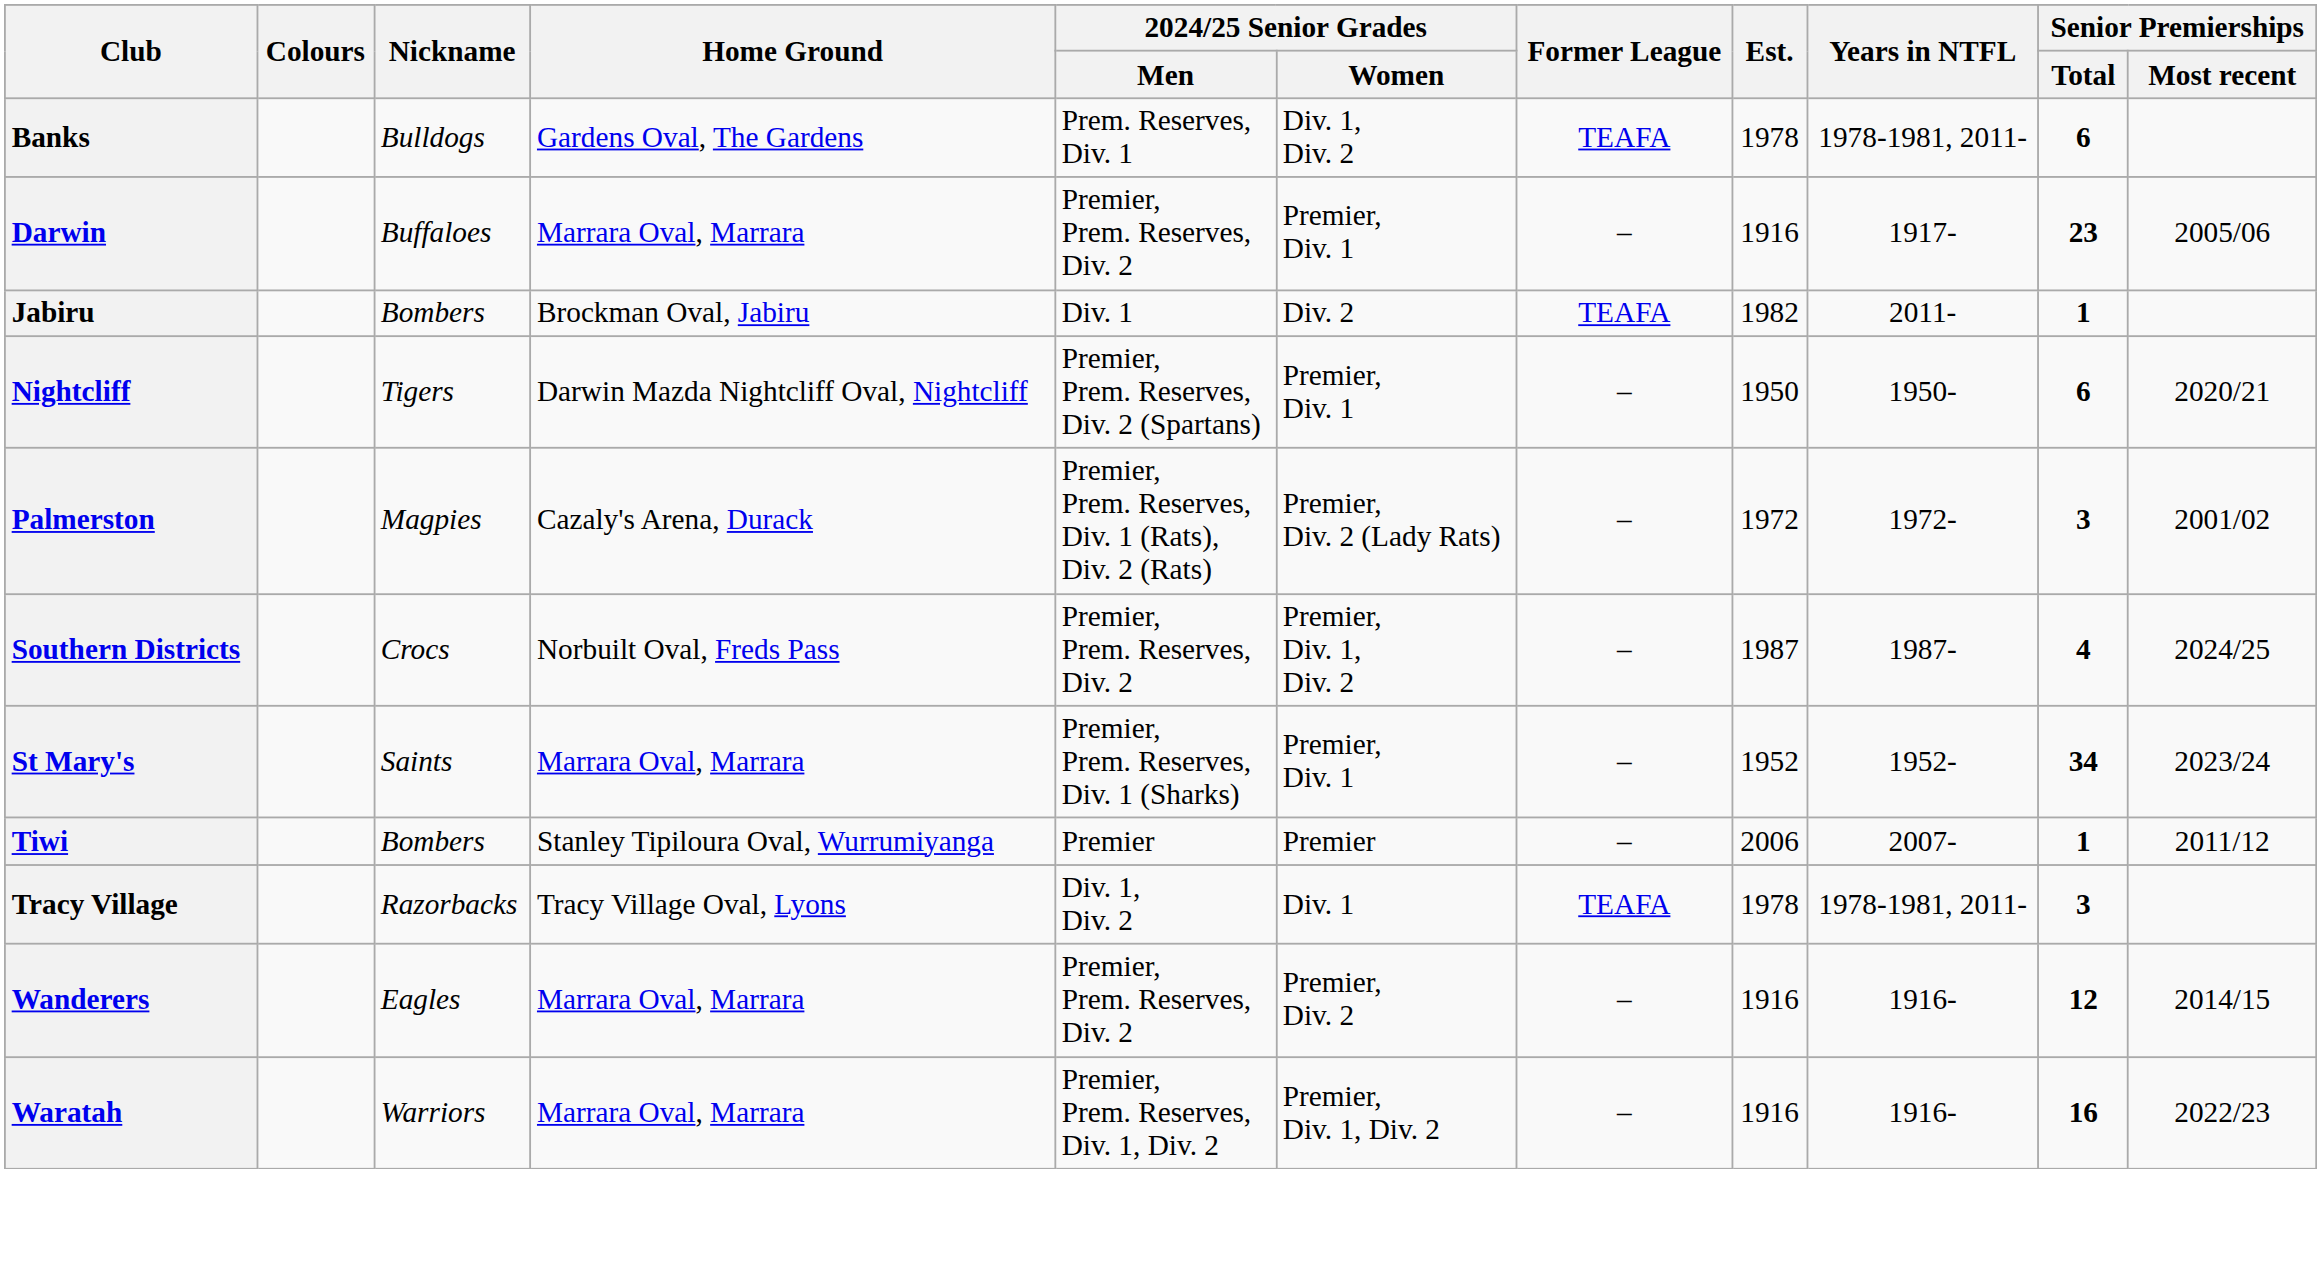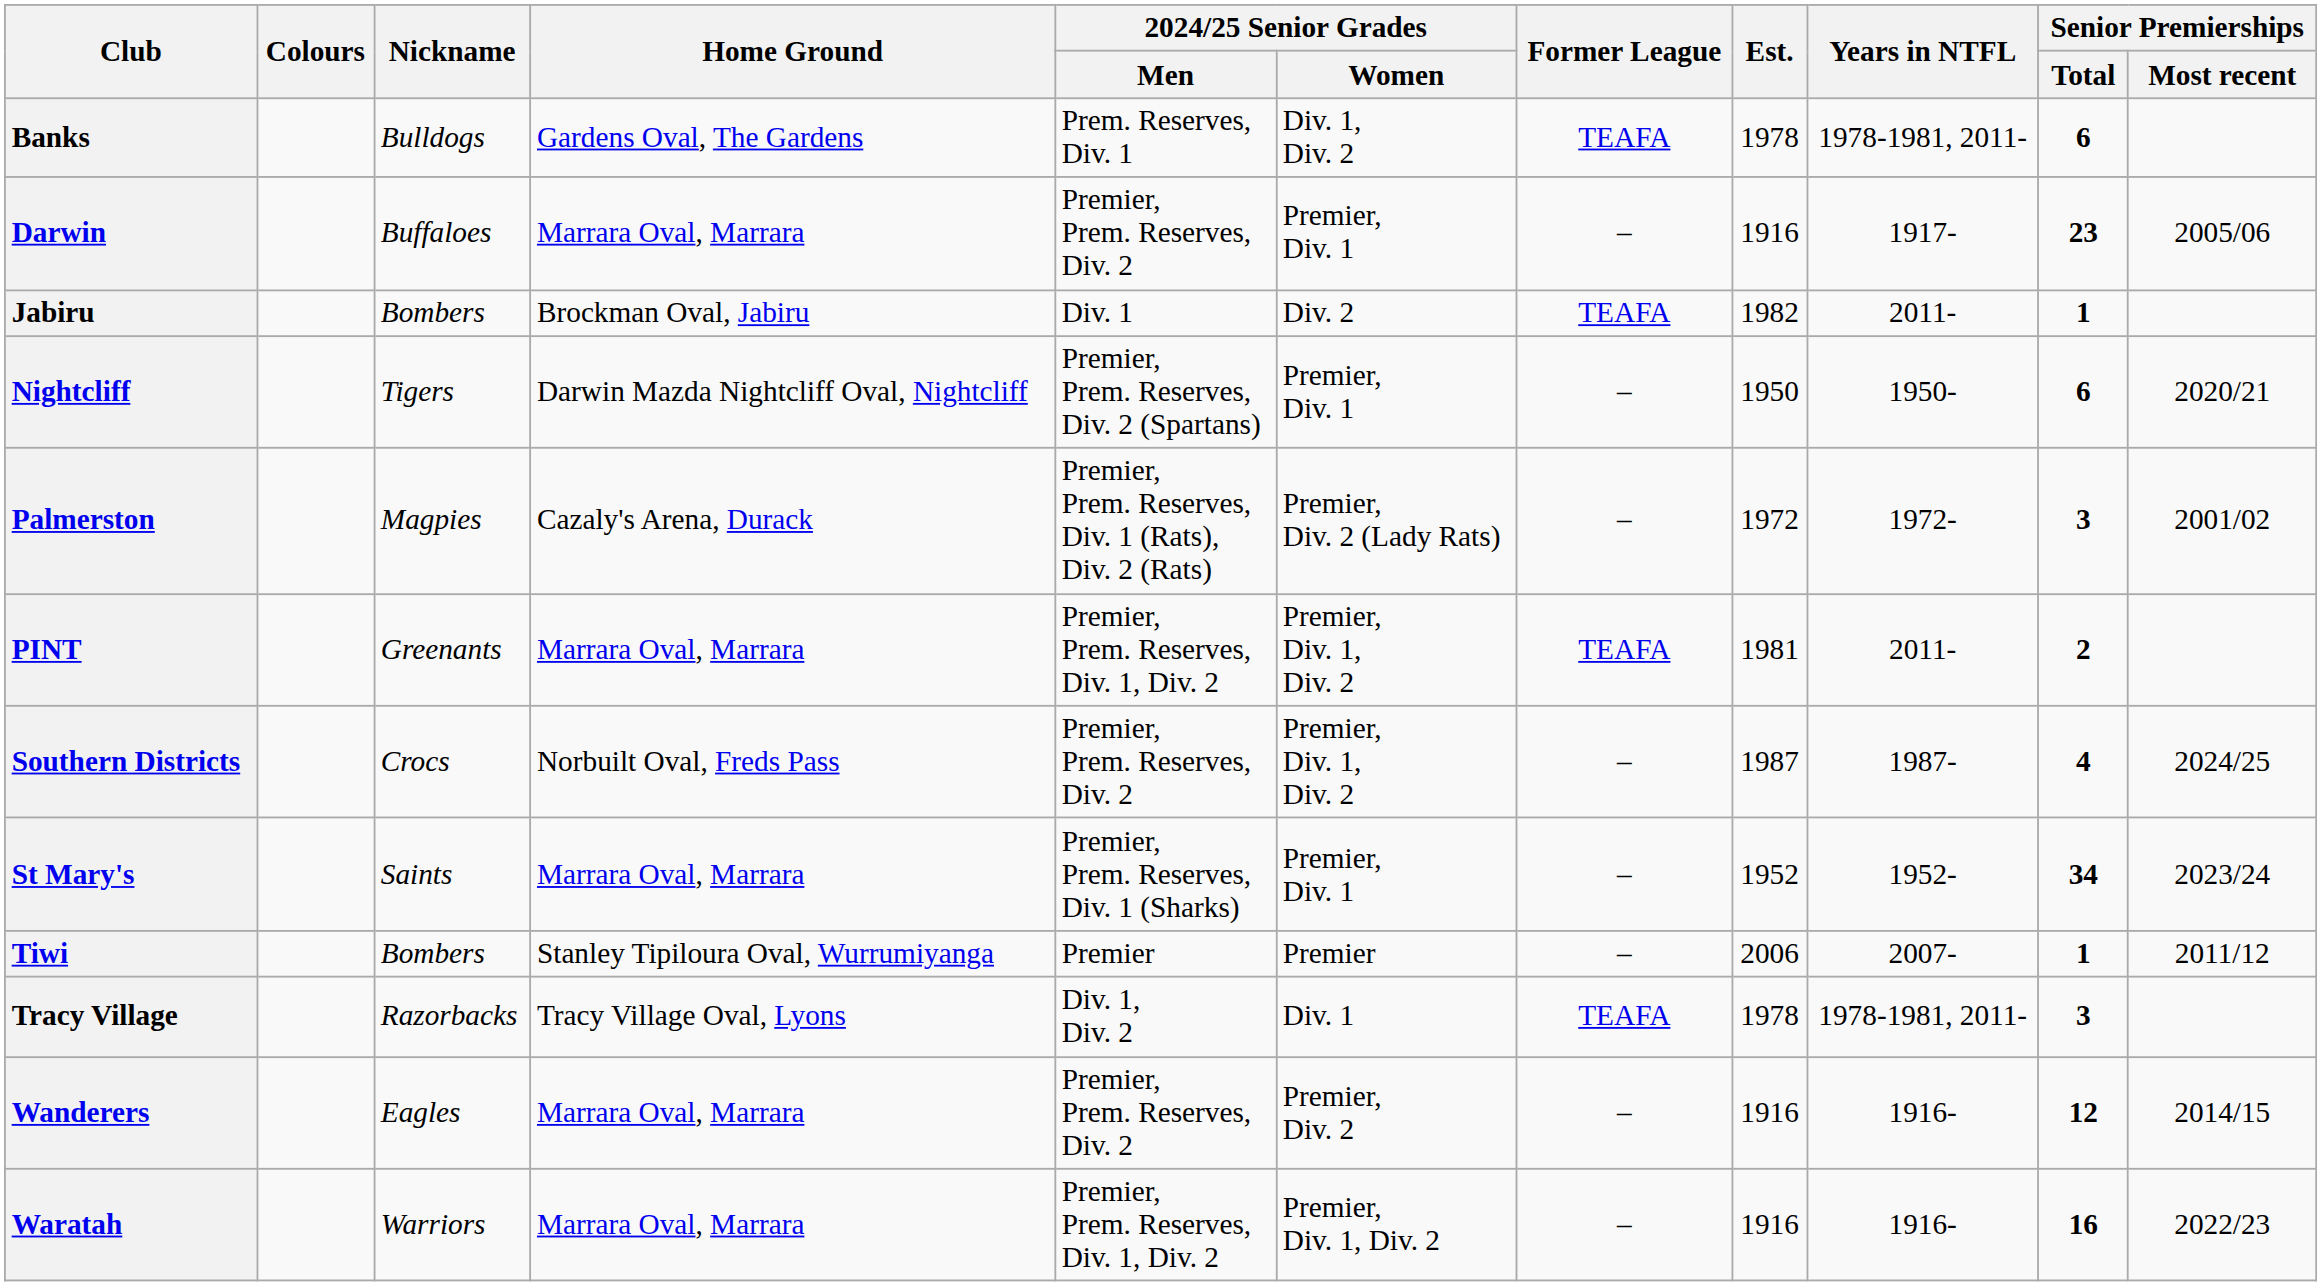+ row: PINT | Greenants | Marrara Oval, Marrara | Premier, Prem. Reserves, Div. 1, Div. 2 | Premier, Div. 1, Div. 2 | TEAFA | 1981 | 2011- | 2
